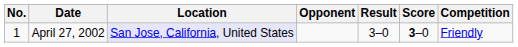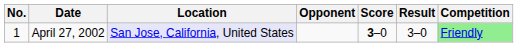columns swapped: Score <-> Result
April 27, 2002 | Competition: no background -> lightgreen background
